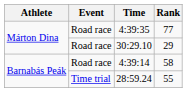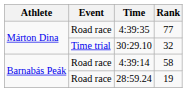30:29.10 | Event: Road race -> Time trial
30:29.10 | Rank: 29 -> 32
28:59.24 | Event: Time trial -> Road race
28:59.24 | Rank: 55 -> 19
